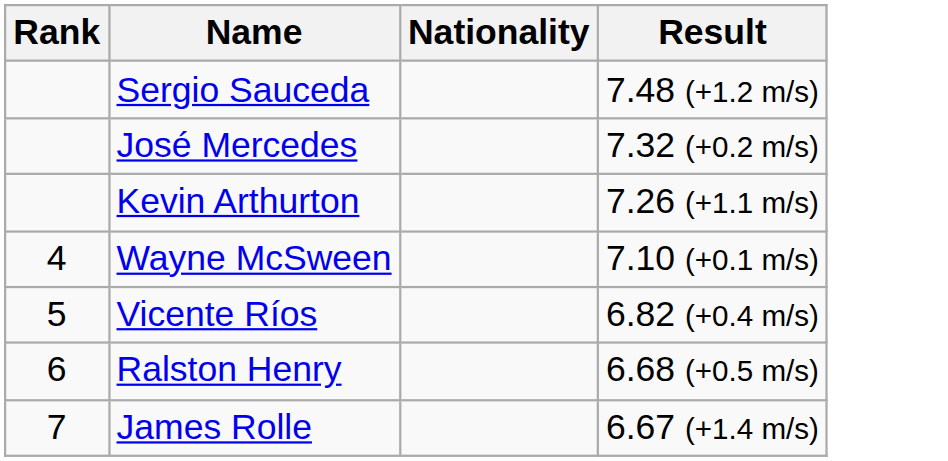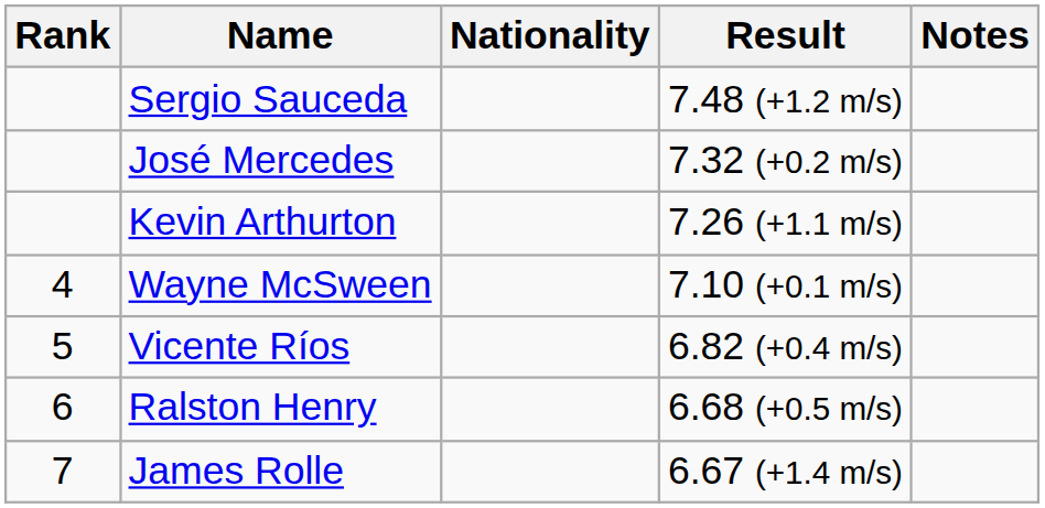+ column: Notes
